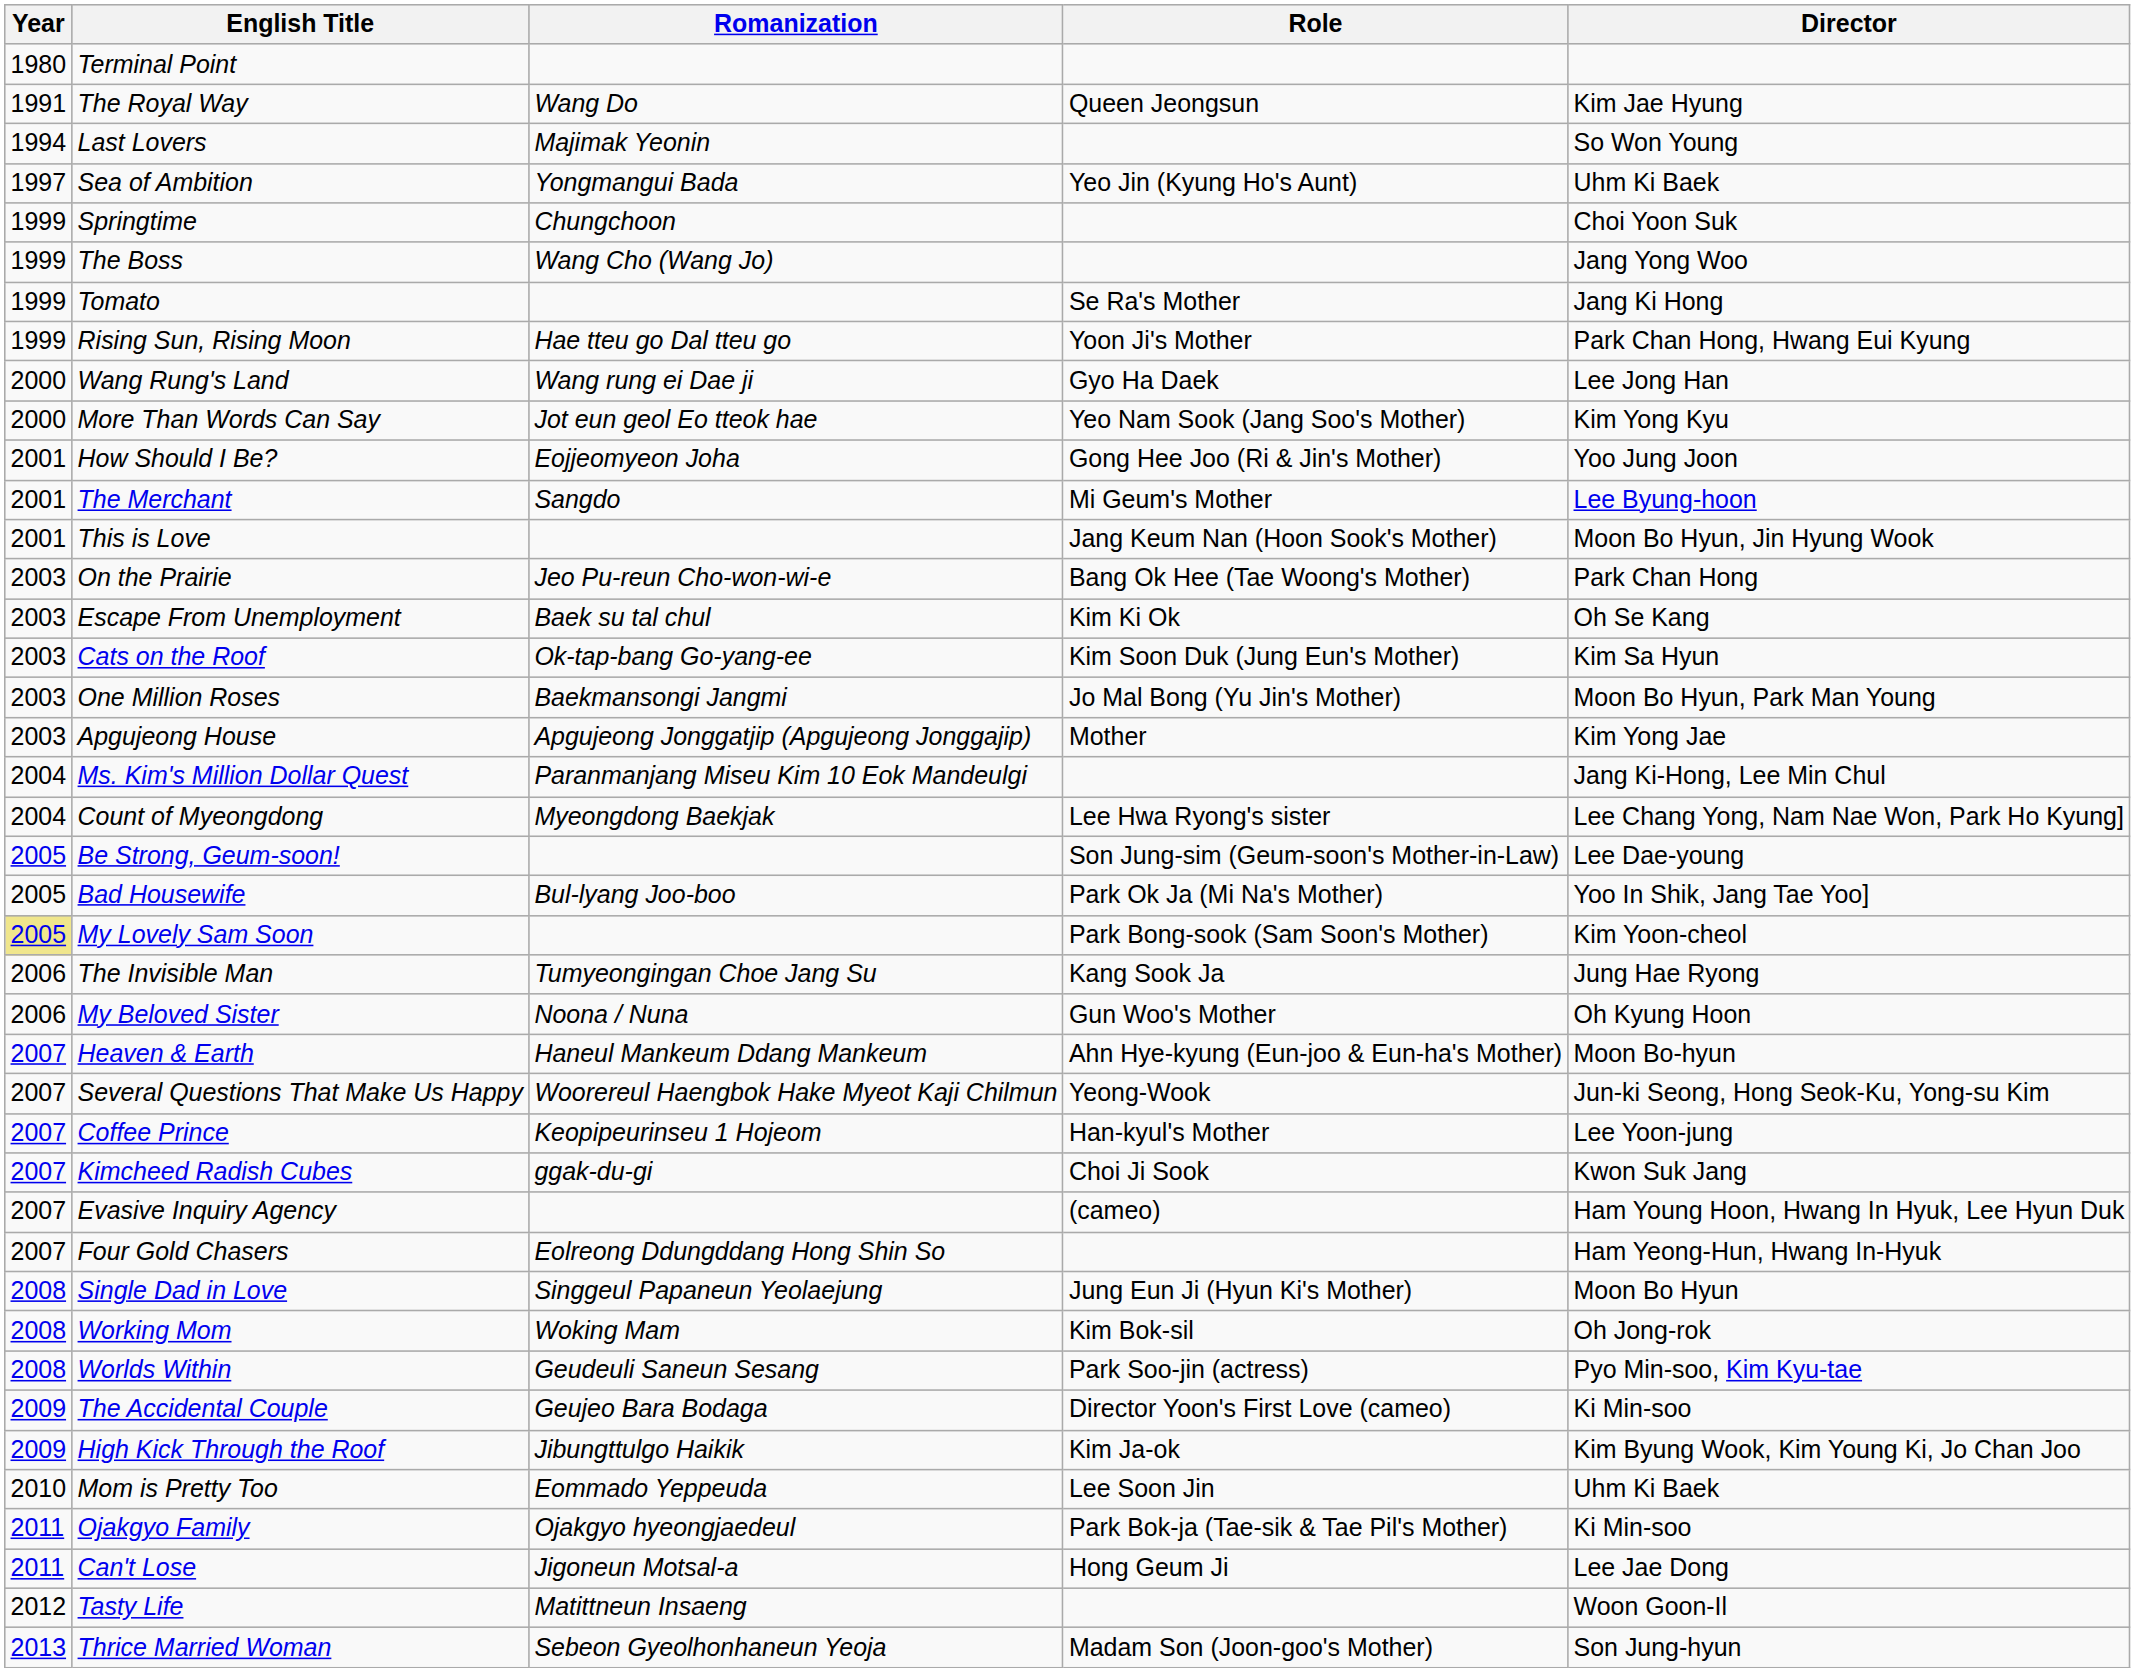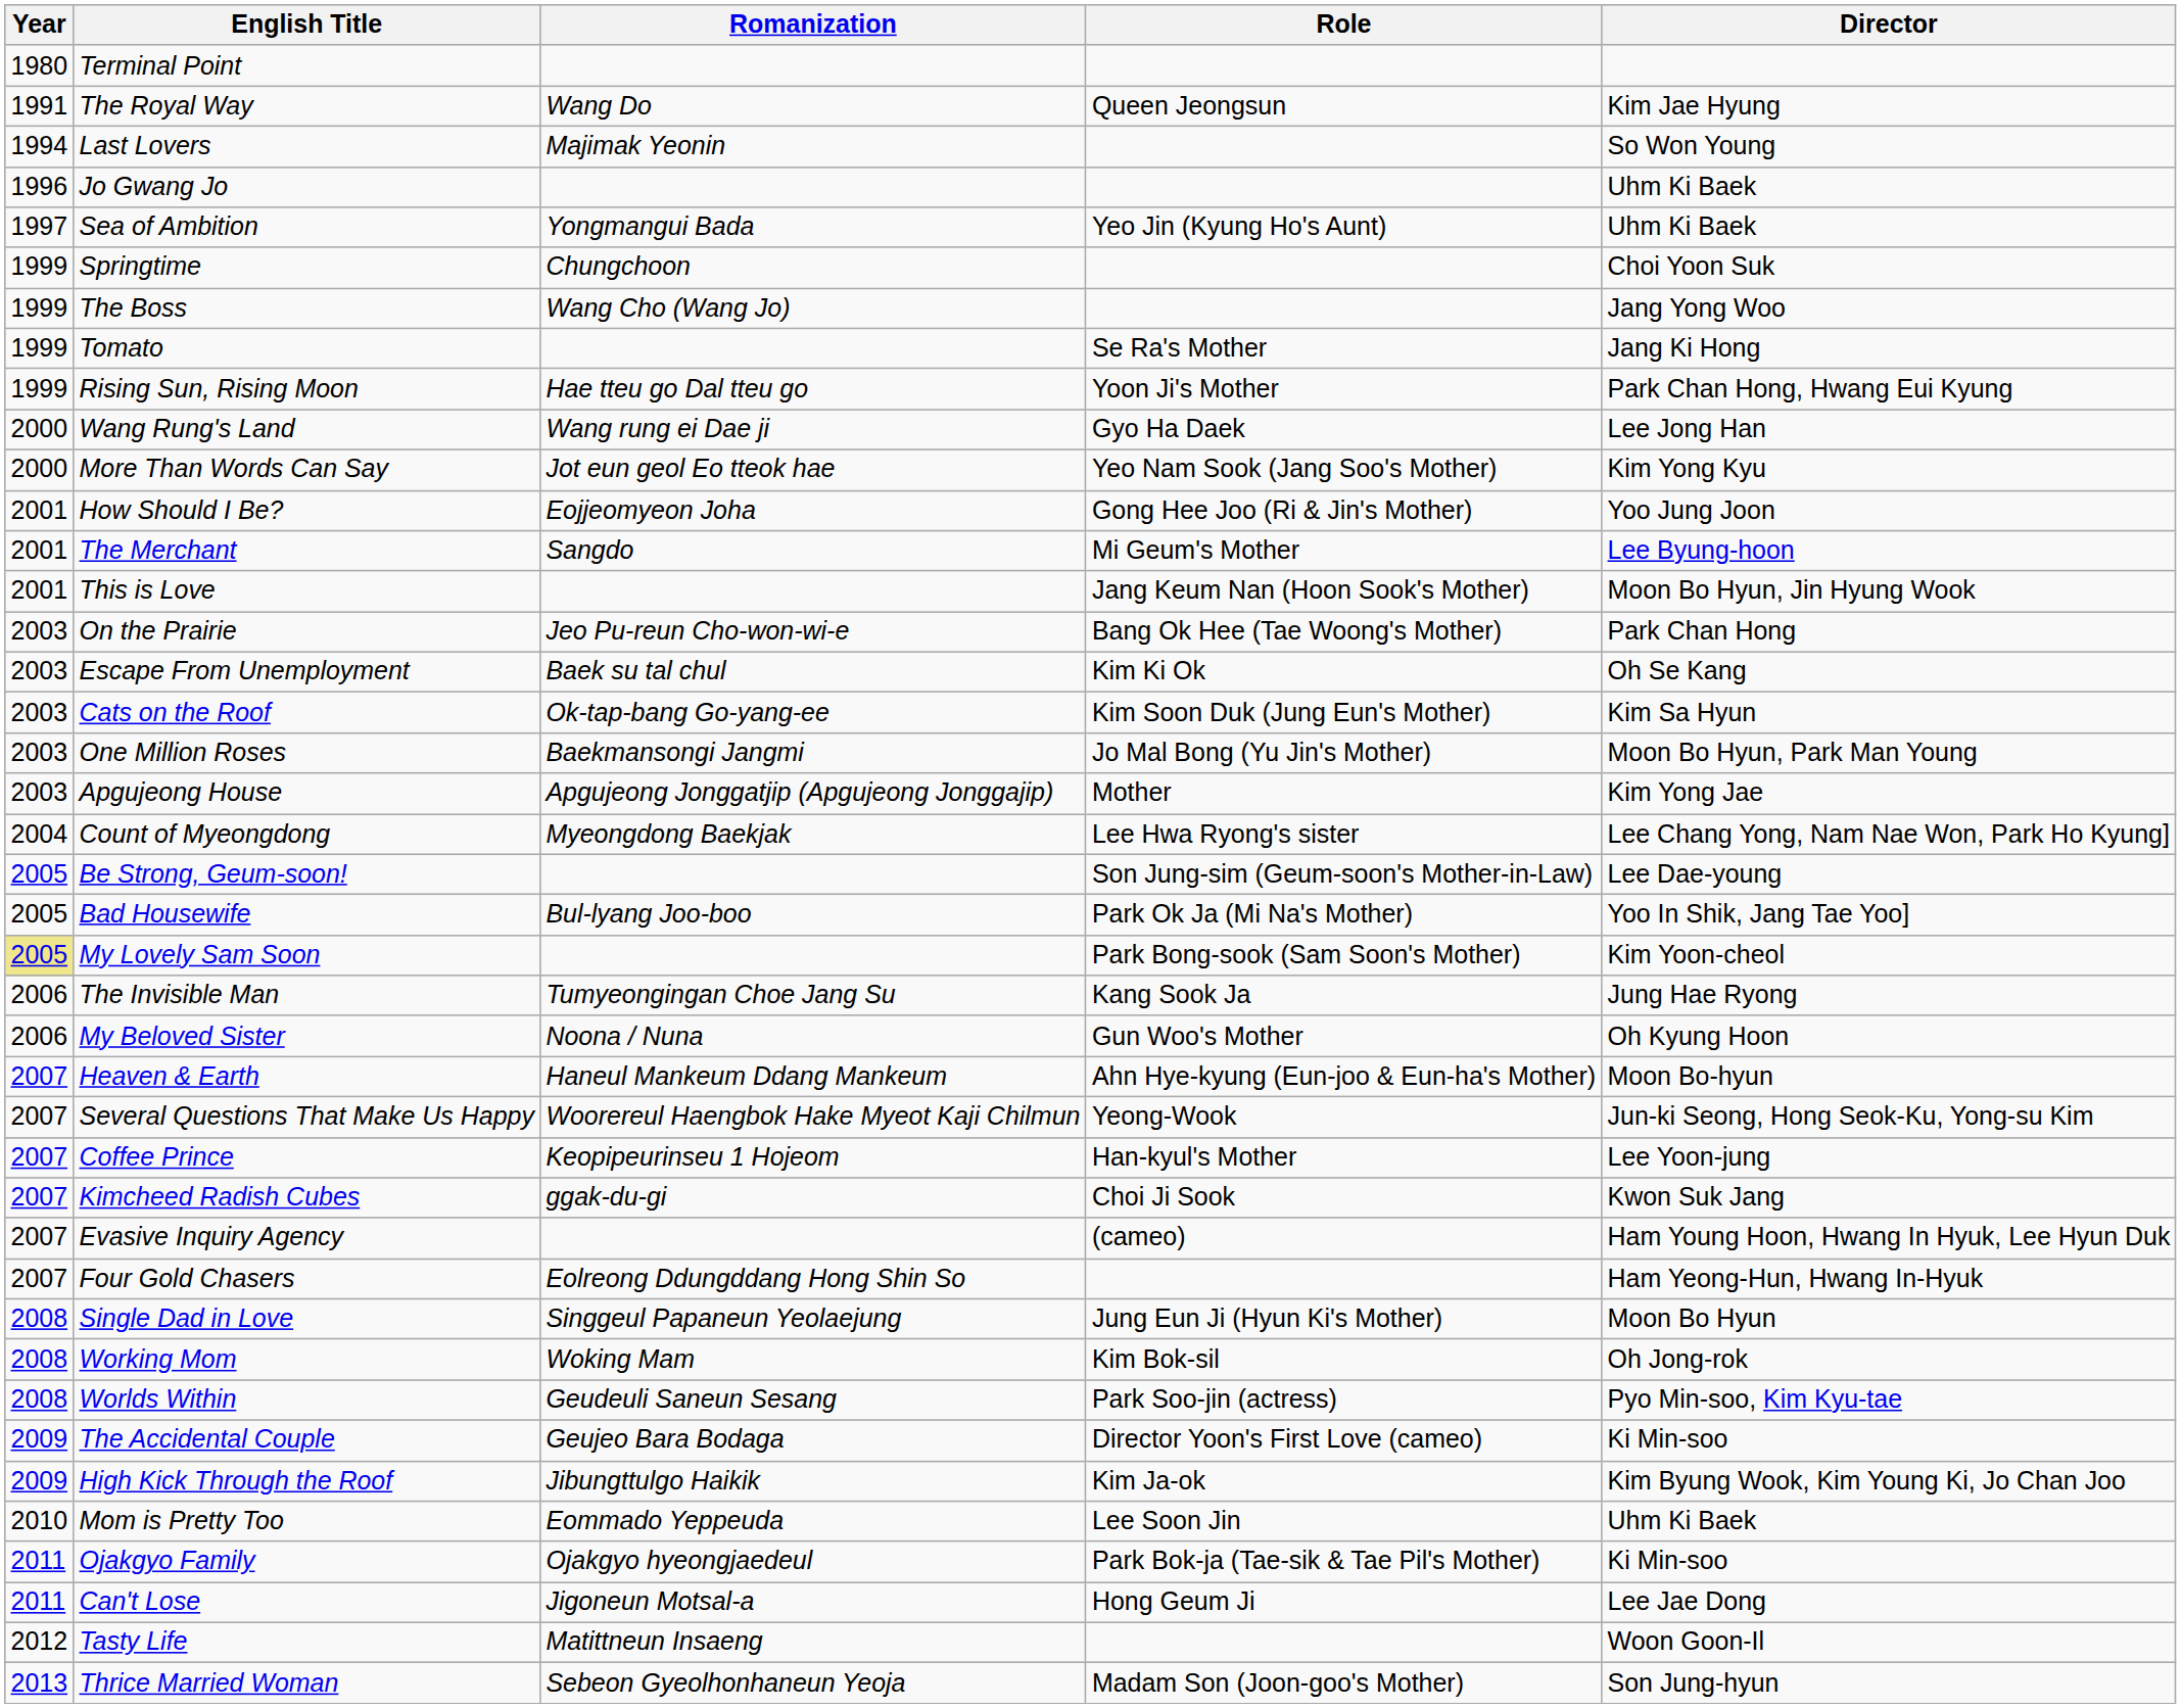+ row: 1996 | Jo Gwang Jo | Uhm Ki Baek
- row: 2004 | Ms. Kim's Million Dollar Quest | Paranmanjang Miseu Kim 10 Eok Mandeulgi | Jang Ki-Hong, Lee Min Chul
